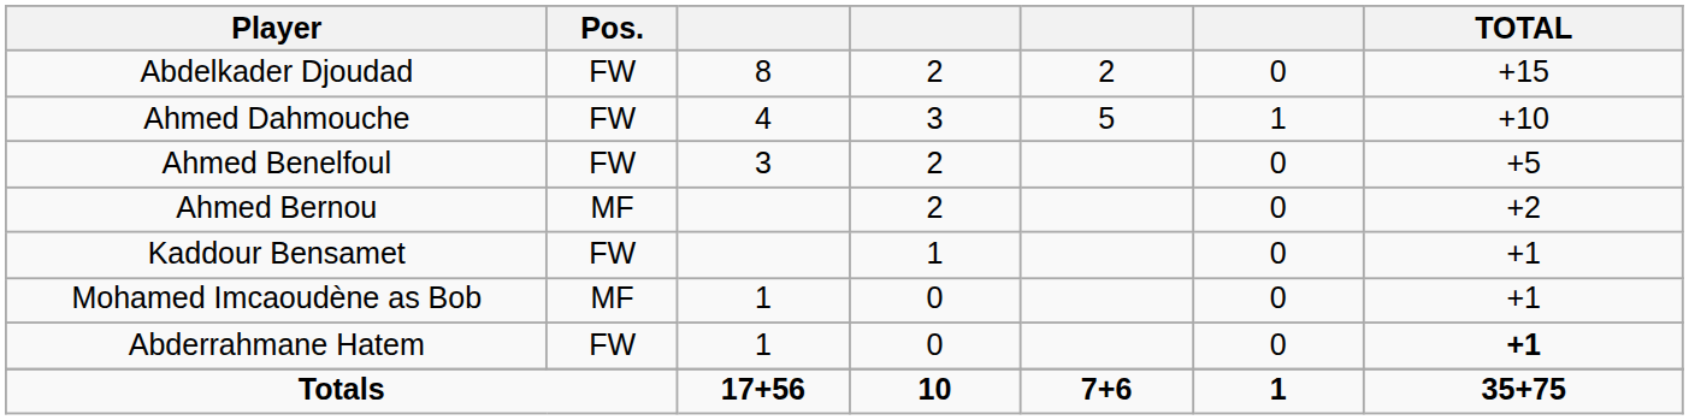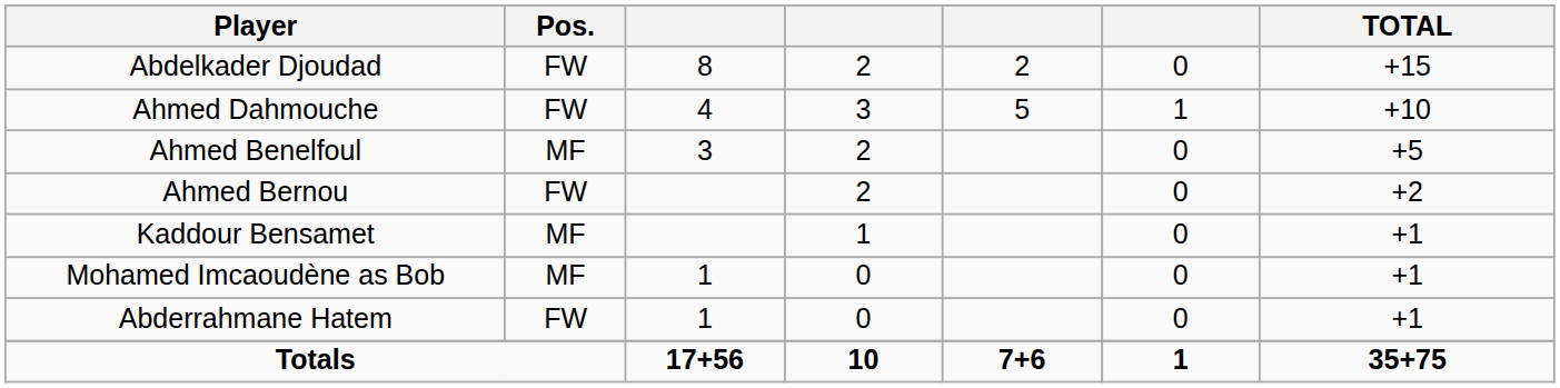Ahmed Benelfoul | Pos.: FW -> MF
Ahmed Bernou | Pos.: MF -> FW
Kaddour Bensamet | Pos.: FW -> MF
Abderrahmane Hatem | TOTAL: bold -> normal
